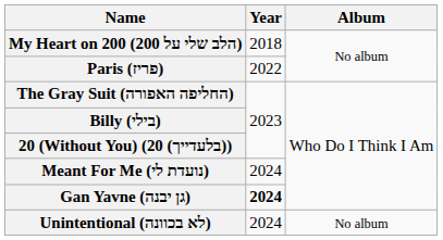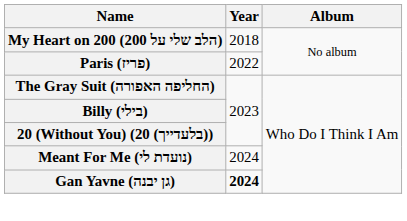- row: Unintentional (לא בכוונה) | 2024 | No album
